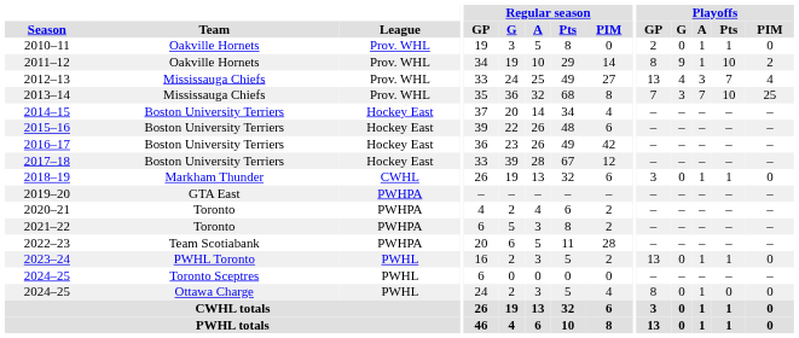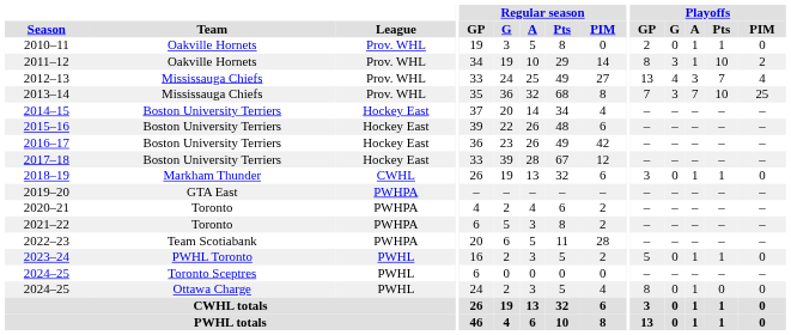2011–12 | Playoffs / G: 9 -> 3
2023–24 | Playoffs / GP: 13 -> 5
